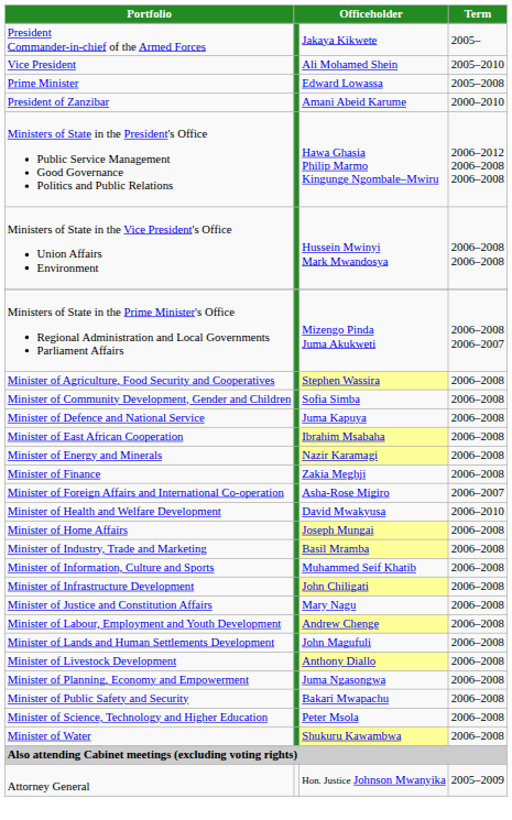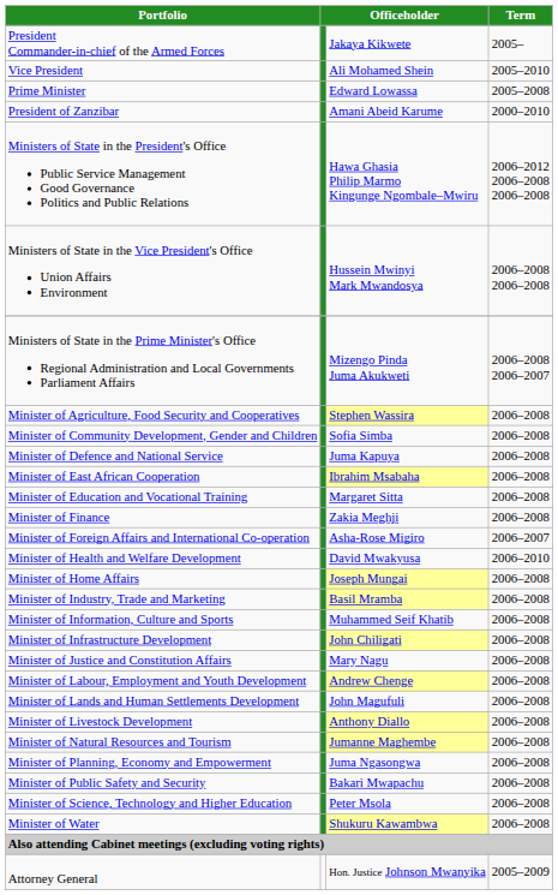+ row: Minister of Education and Vocational Training | Margaret Sitta | 2006–2008
- row: Minister of Energy and Minerals | Nazir Karamagi | 2006–2008
+ row: Minister of Natural Resources and Tourism | Jumanne Maghembe | 2006–2008
